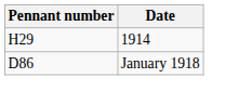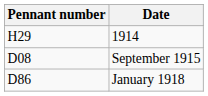+ row: D08 | September 1915
